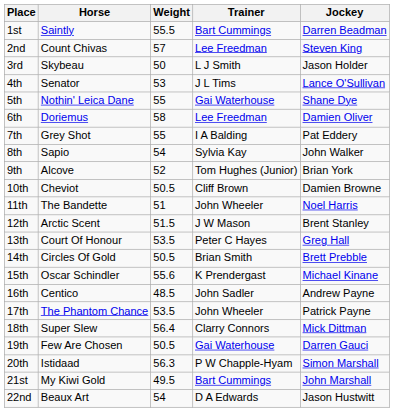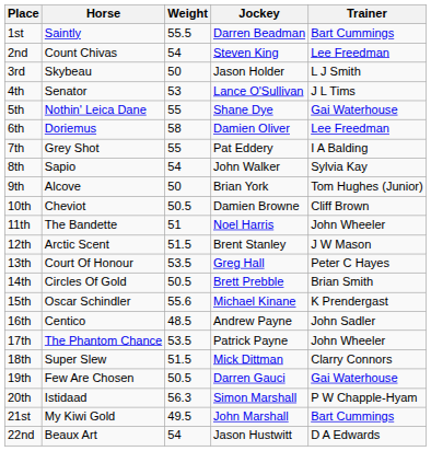columns swapped: Trainer <-> Jockey
2nd | Weight: 57 -> 54
9th | Weight: 52 -> 50
18th | Weight: 56.4 -> 51.5
